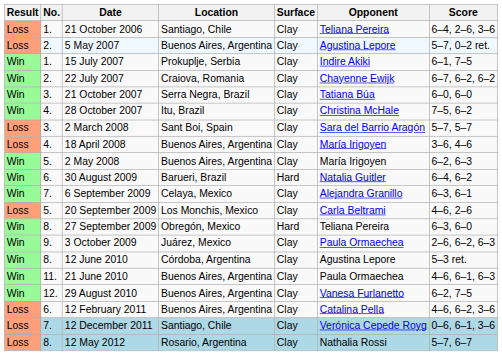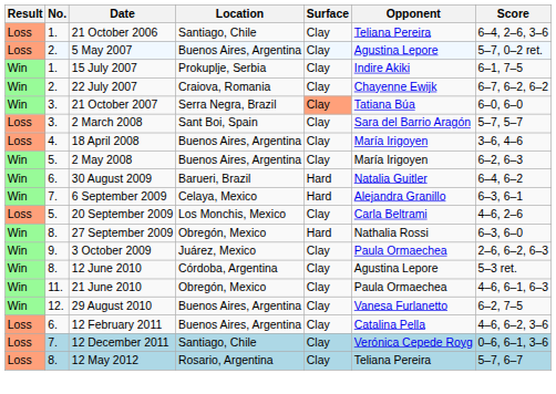21 October 2007 | Surface: no background -> lightsalmon background
- row: Win | 4. | 28 October 2007 | Itu, Brazil | Clay | Christina McHale | 7–5, 6–2
6 September 2009 | Surface: Clay -> Hard
27 September 2009 | Opponent: Teliana Pereira -> Nathalia Rossi
21 June 2010 | Location: Buenos Aires, Argentina -> Obregón, Mexico
12 May 2012 | Opponent: Nathalia Rossi -> Teliana Pereira
